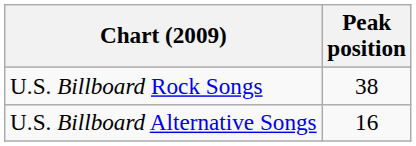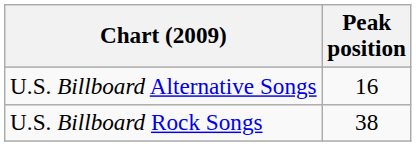rows swapped: U.S. Billboard Alternative Songs <-> U.S. Billboard Rock Songs
